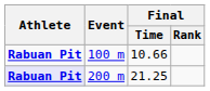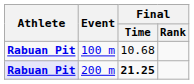100 m | Final / Time: 10.66 -> 10.68
200 m | Final / Time: normal -> bold
